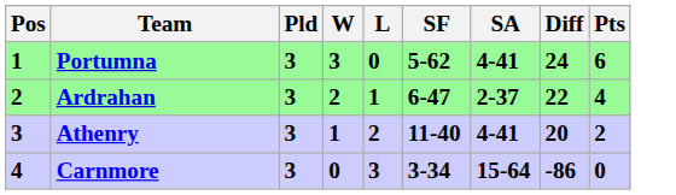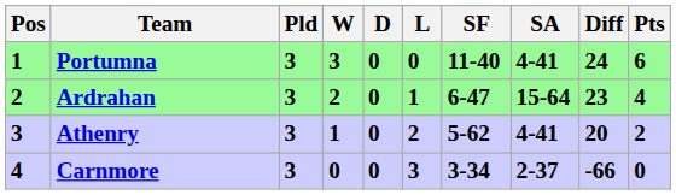+ column: D | 0 | 0 | 0 | 0
Portumna | SF: 5-62 -> 11-40
Ardrahan | SA: 2-37 -> 15-64
Ardrahan | Diff: 22 -> 23
Athenry | SF: 11-40 -> 5-62
Carnmore | SA: 15-64 -> 2-37
Carnmore | Diff: -86 -> -66
